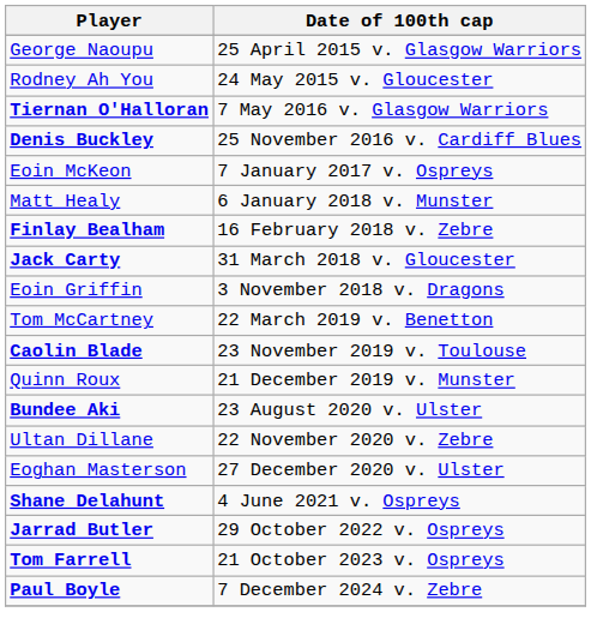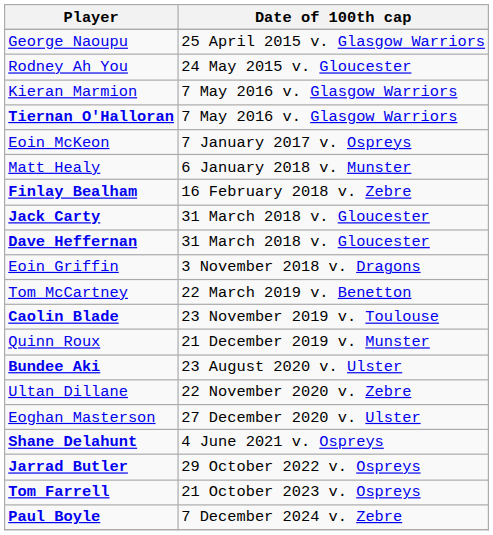+ row: Kieran Marmion | 7 May 2016 v. Glasgow Warriors
- row: Denis Buckley | 25 November 2016 v. Cardiff Blues
+ row: Dave Heffernan | 31 March 2018 v. Gloucester
